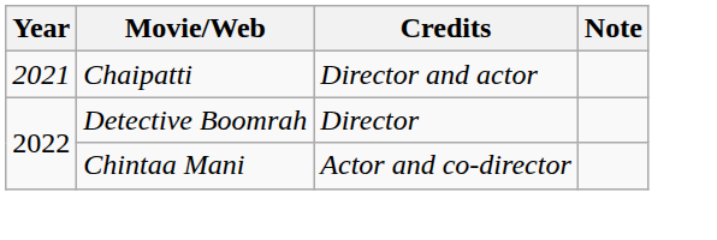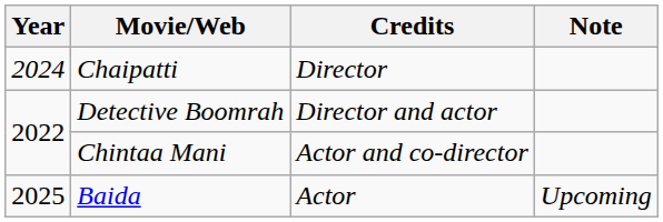Chaipatti | Year: 2021 -> 2024
Chaipatti | Credits: Director and actor -> Director
Detective Boomrah | Credits: Director -> Director and actor
+ row: 2025 | Baida | Actor | Upcoming
